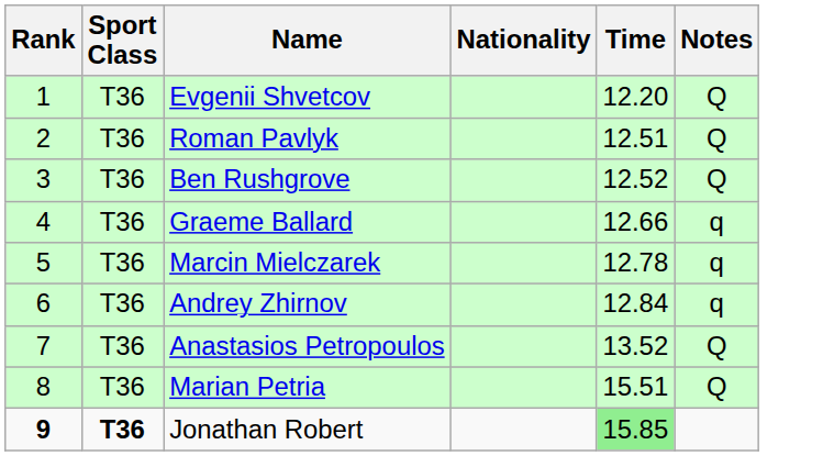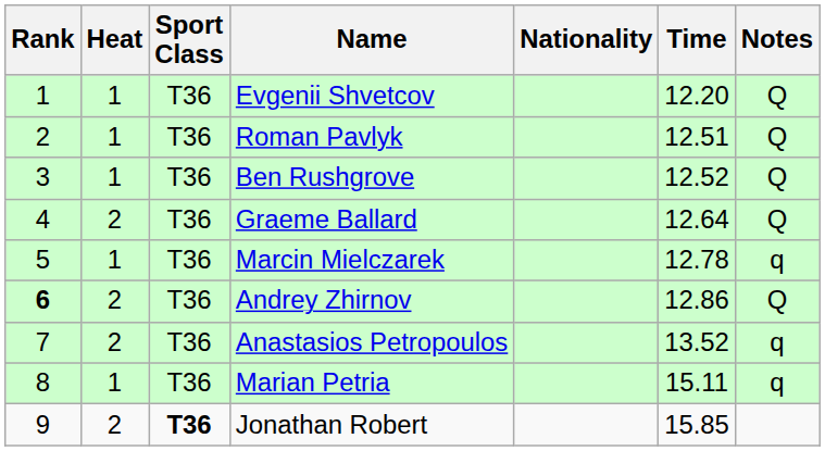+ column: Heat | 1 | 1 | 1 | 2 | 1 | 2 | 2 | 1 | 2
Graeme Ballard | Time: 12.66 -> 12.64
Graeme Ballard | Notes: q -> Q
Andrey Zhirnov | Rank: normal -> bold
Andrey Zhirnov | Time: 12.84 -> 12.86
Andrey Zhirnov | Notes: q -> Q
Anastasios Petropoulos | Notes: Q -> q
Marian Petria | Time: 15.51 -> 15.11
Marian Petria | Notes: Q -> q
Jonathan Robert | Rank: bold -> normal
Jonathan Robert | Time: lightgreen background -> no background
